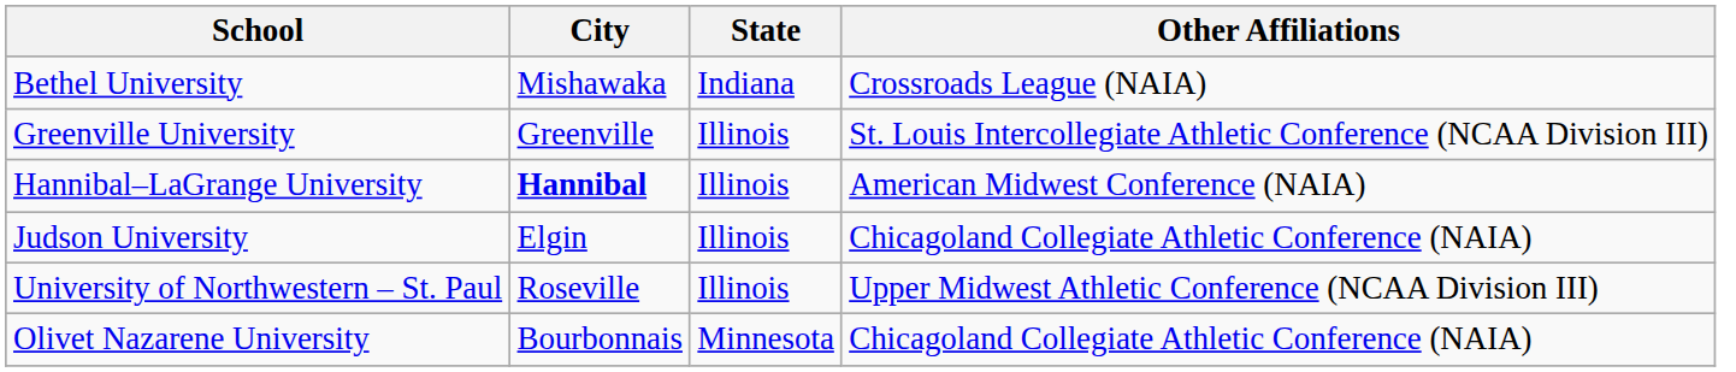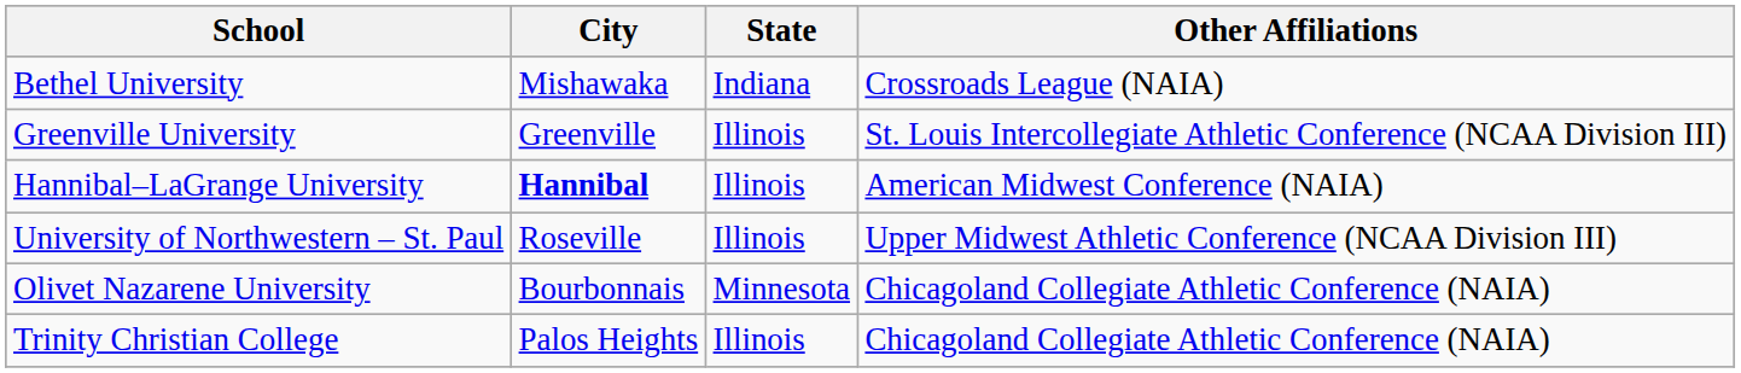- row: Judson University | Elgin | Illinois | Chicagoland Collegiate Athletic Conference (NAIA)
+ row: Trinity Christian College | Palos Heights | Illinois | Chicagoland Collegiate Athletic Conference (NAIA)
